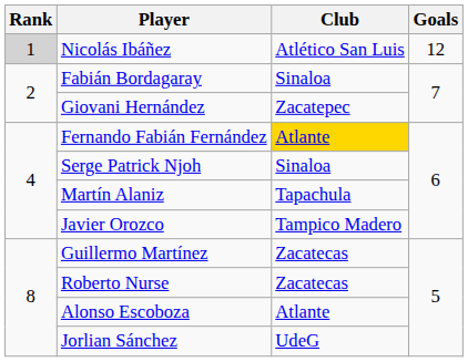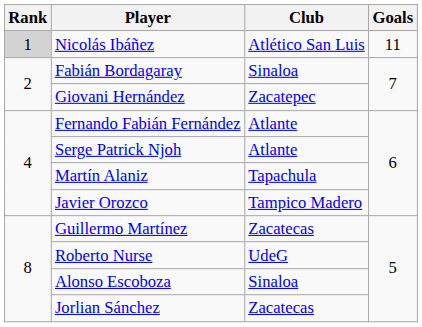Nicolás Ibáñez | Goals: 12 -> 11
Fernando Fabián Fernández | Club: gold background -> no background
Serge Patrick Njoh | Club: Sinaloa -> Atlante
Roberto Nurse | Club: Zacatecas -> UdeG
Alonso Escoboza | Club: Atlante -> Sinaloa
Jorlian Sánchez | Club: UdeG -> Zacatecas
